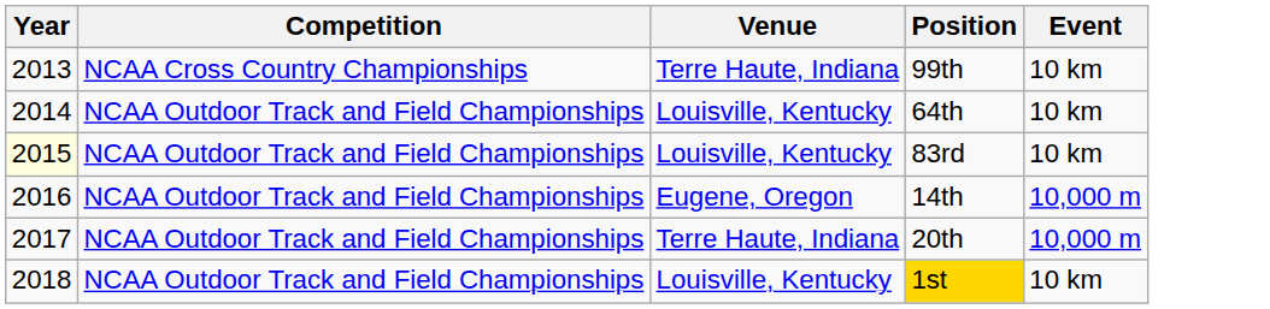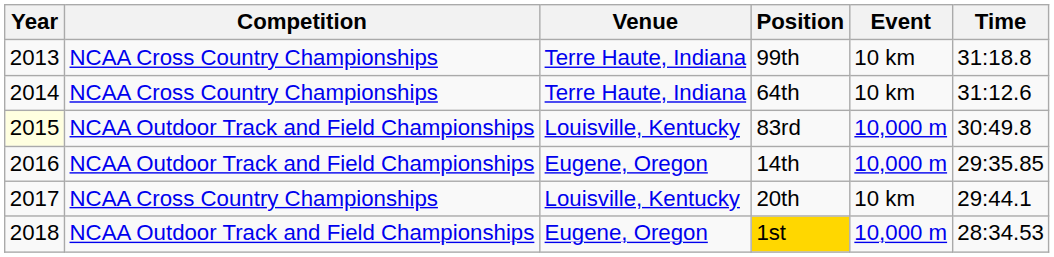+ column: Time | 31:18.8 | 31:12.6 | 30:49.8 | 29:35.85 | 29:44.1 | 28:34.53
64th | Competition: NCAA Outdoor Track and Field Championships -> NCAA Cross Country Championships
64th | Venue: Louisville, Kentucky -> Terre Haute, Indiana
83rd | Event: 10 km -> 10,000 m
20th | Competition: NCAA Outdoor Track and Field Championships -> NCAA Cross Country Championships
20th | Venue: Terre Haute, Indiana -> Louisville, Kentucky
20th | Event: 10,000 m -> 10 km
1st | Venue: Louisville, Kentucky -> Eugene, Oregon
1st | Event: 10 km -> 10,000 m
